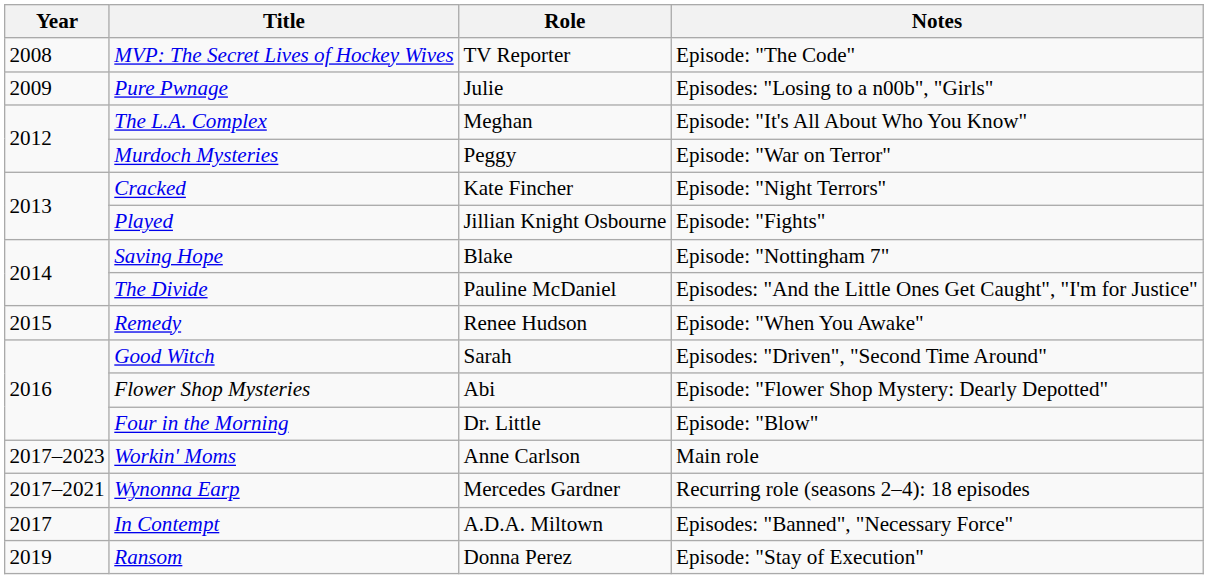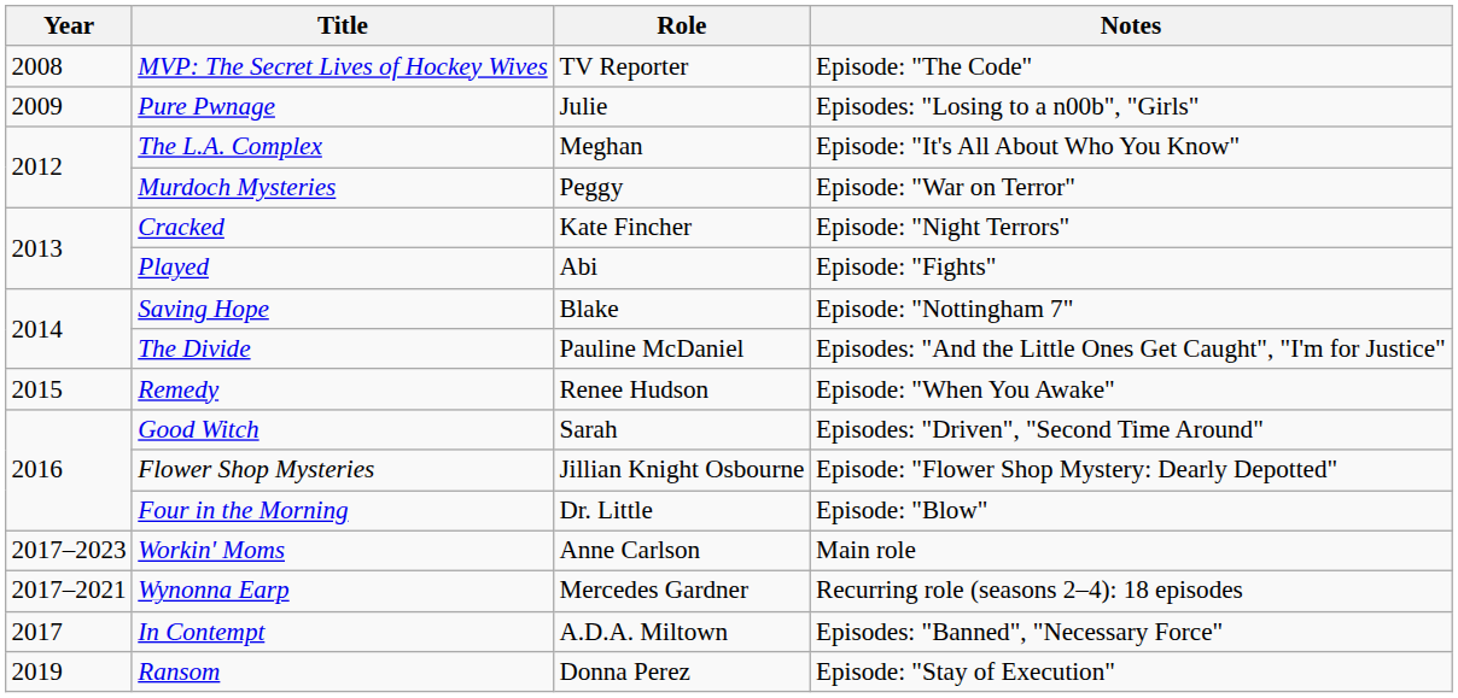Played | Role: Jillian Knight Osbourne -> Abi
Flower Shop Mysteries | Role: Abi -> Jillian Knight Osbourne
